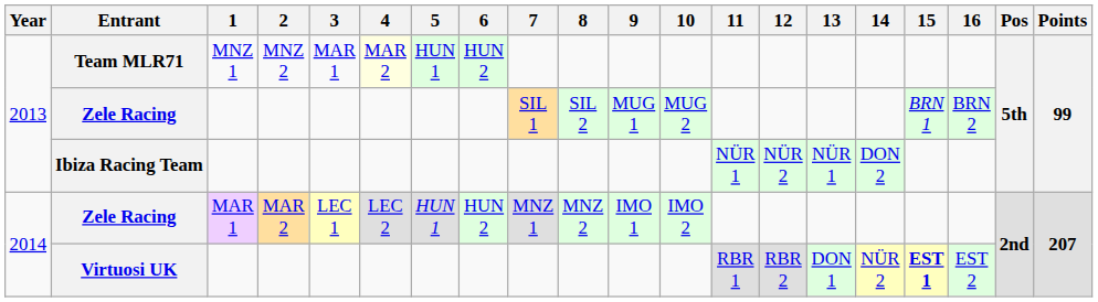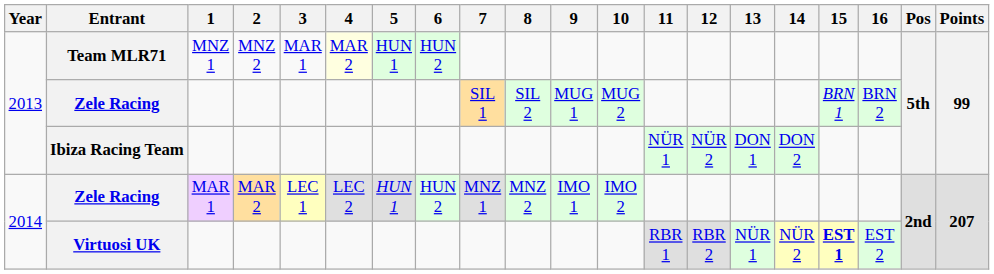Ibiza Racing Team | 13: NÜR 1 -> DON 1
Virtuosi UK | 13: DON 1 -> NÜR 1
